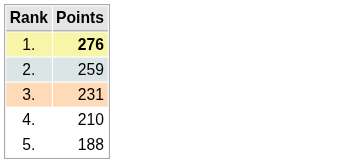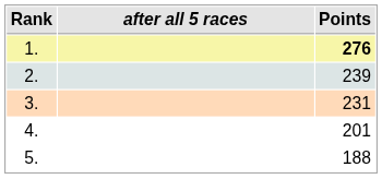+ column: after all 5 races
2. | Points: 259 -> 239
4. | Points: 210 -> 201
